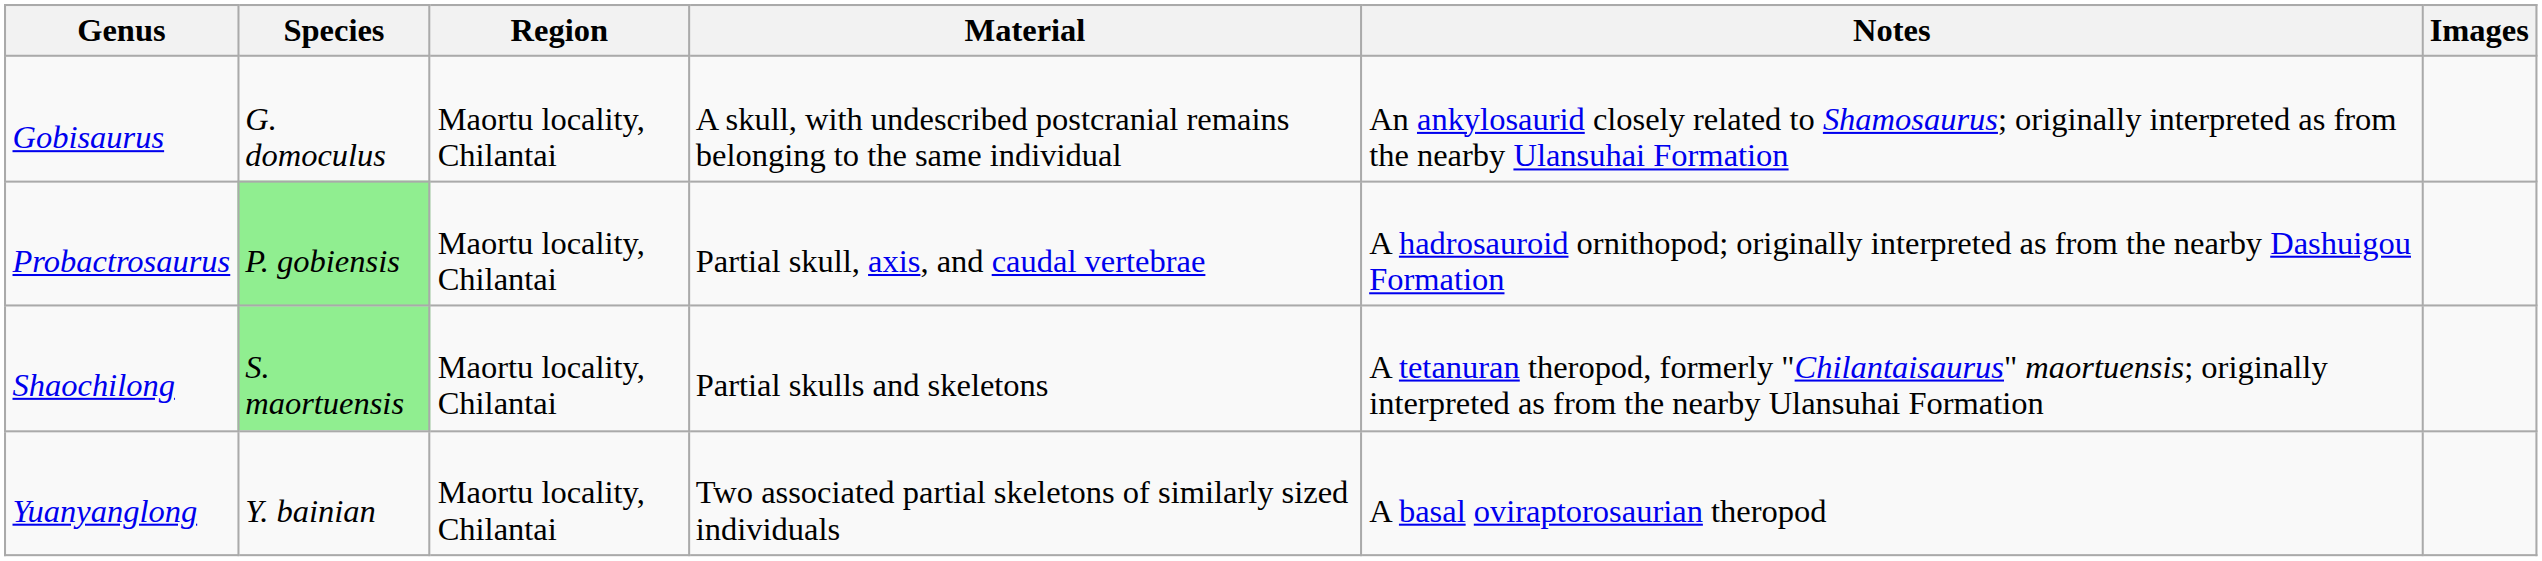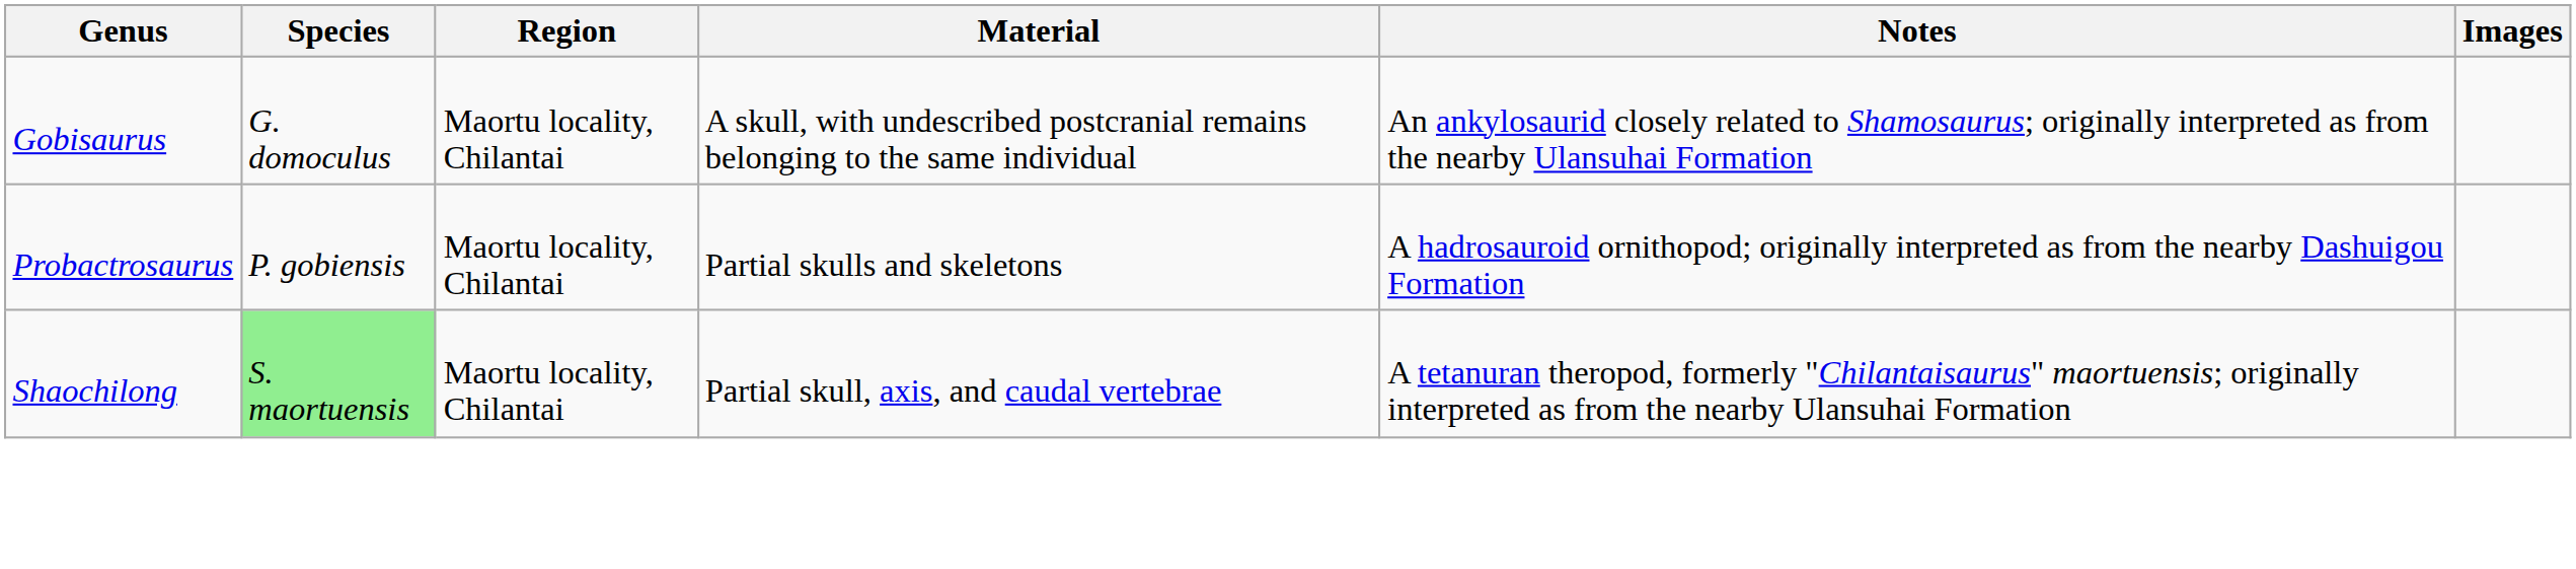Probactrosaurus | Species: lightgreen background -> no background
Probactrosaurus | Material: Partial skull, axis, and caudal vertebrae -> Partial skulls and skeletons
Shaochilong | Material: Partial skulls and skeletons -> Partial skull, axis, and caudal vertebrae
- row: Yuanyanglong | Y. bainian | Maortu locality, Chilantai | Two associated partial skeletons of similarly sized individuals | A basal oviraptorosaurian theropod
